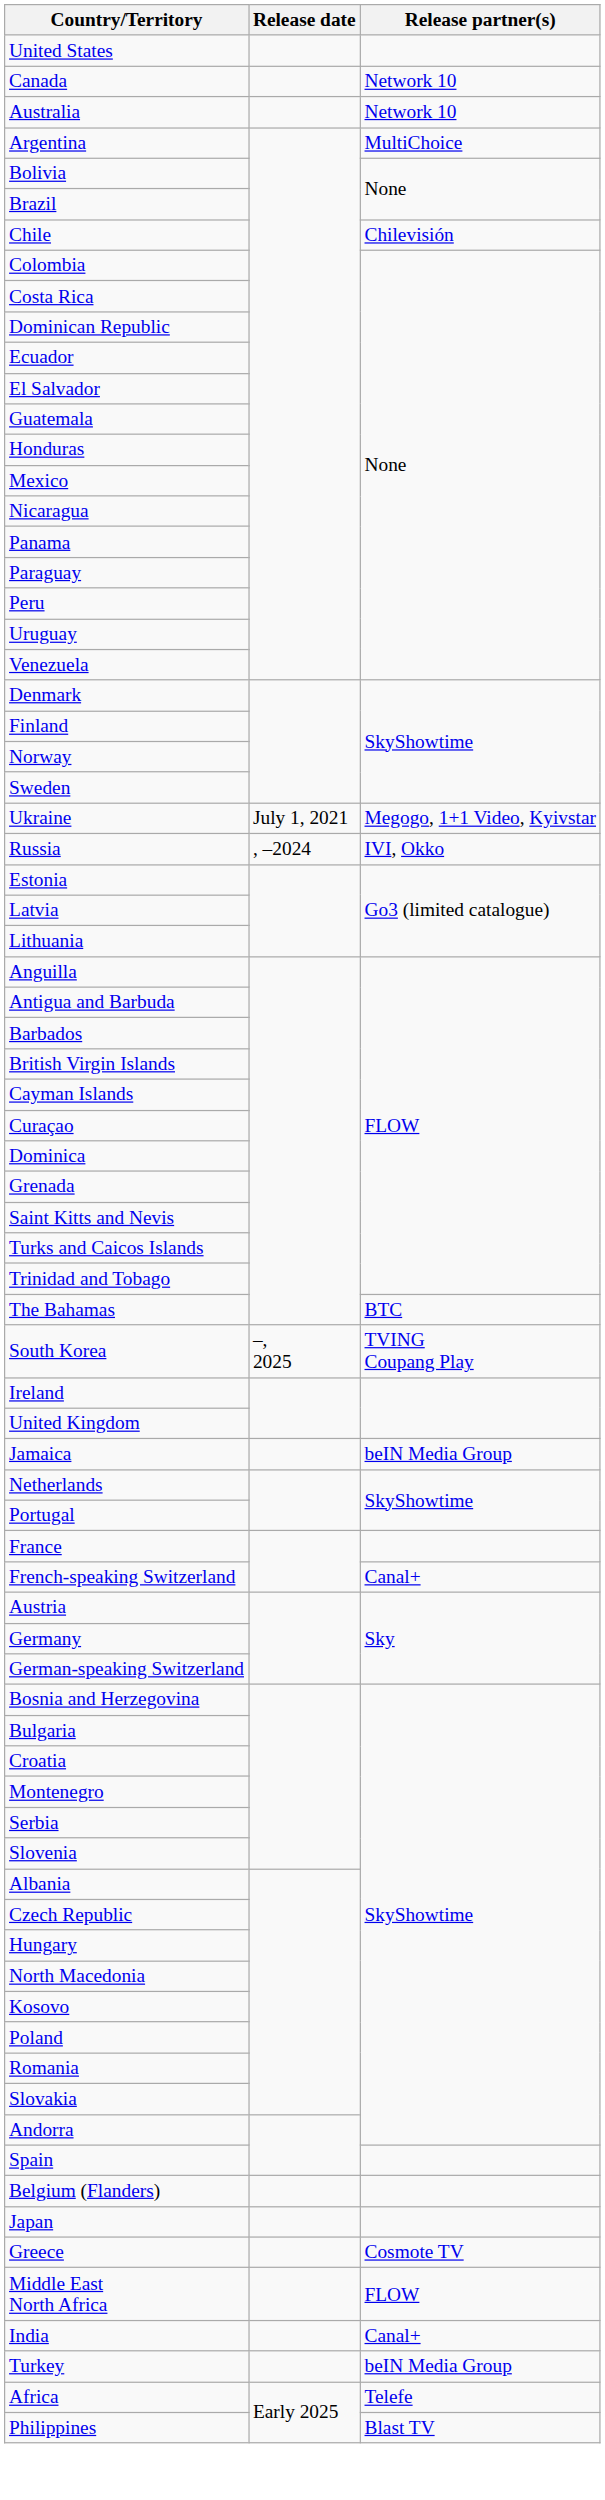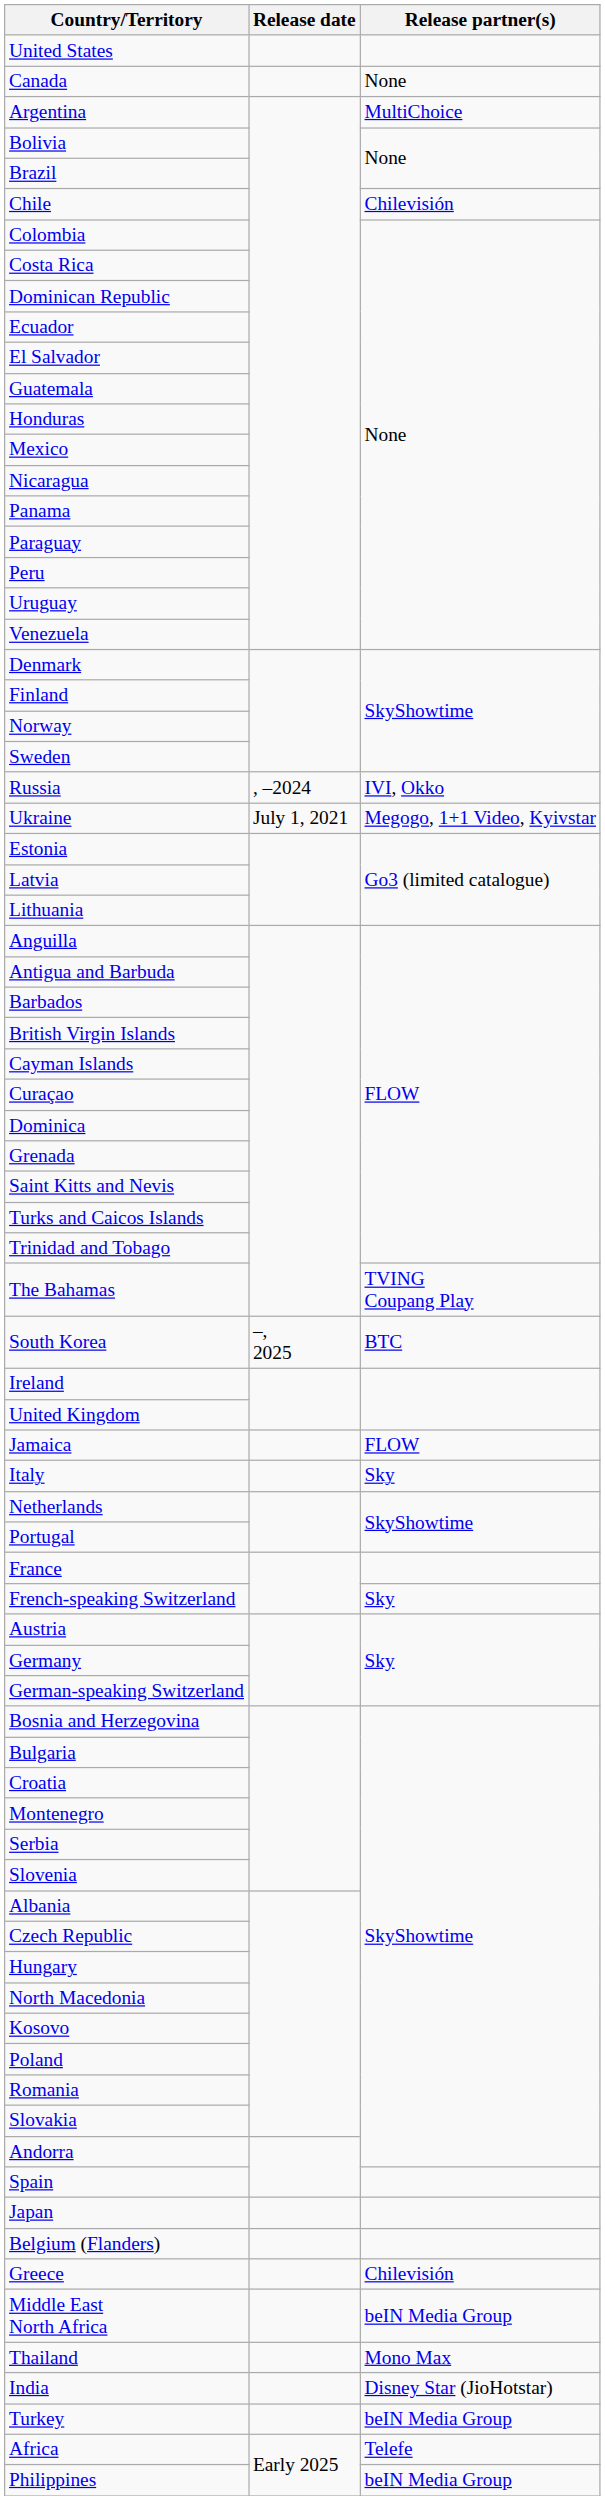Canada | Release partner(s): Network 10 -> None
- row: Australia | Network 10
rows swapped: Russia <-> Ukraine
The Bahamas | Release partner(s): BTC -> TVING Coupang Play
South Korea | Release partner(s): TVING Coupang Play -> BTC
Jamaica | Release partner(s): beIN Media Group -> FLOW
+ row: Italy | Sky
French-speaking Switzerland | Release partner(s): Canal+ -> Sky
rows swapped: Japan <-> Belgium (Flanders)
Greece | Release partner(s): Cosmote TV -> Chilevisión
Middle East North Africa | Release partner(s): FLOW -> beIN Media Group
+ row: Thailand | Mono Max
India | Release partner(s): Canal+ -> Disney Star (JioHotstar)
Philippines | Release partner(s): Blast TV -> beIN Media Group
